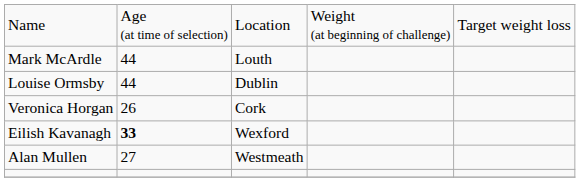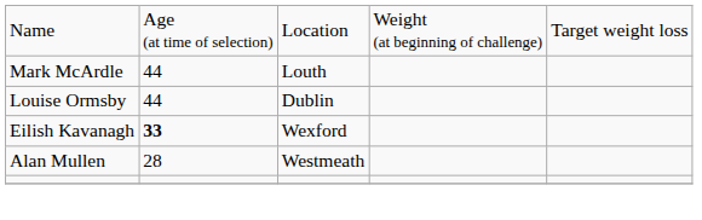- row: Veronica Horgan | 26 | Cork
Alan Mullen | column 2: 27 -> 28
